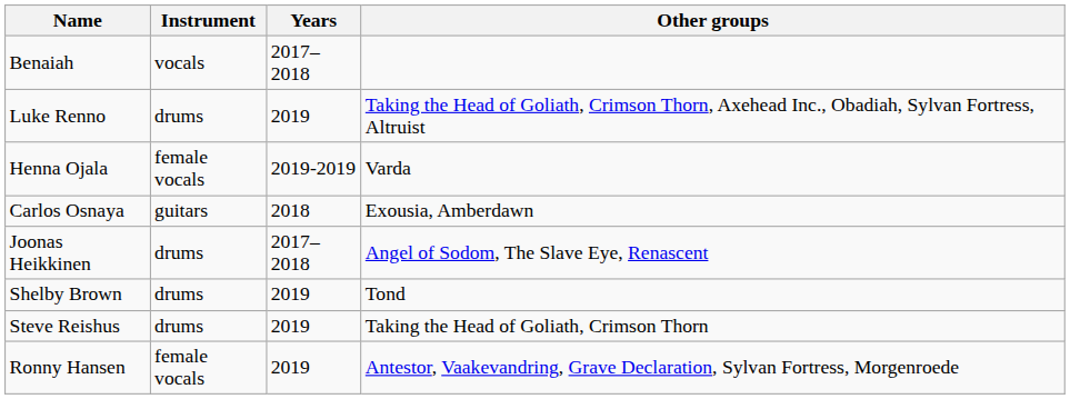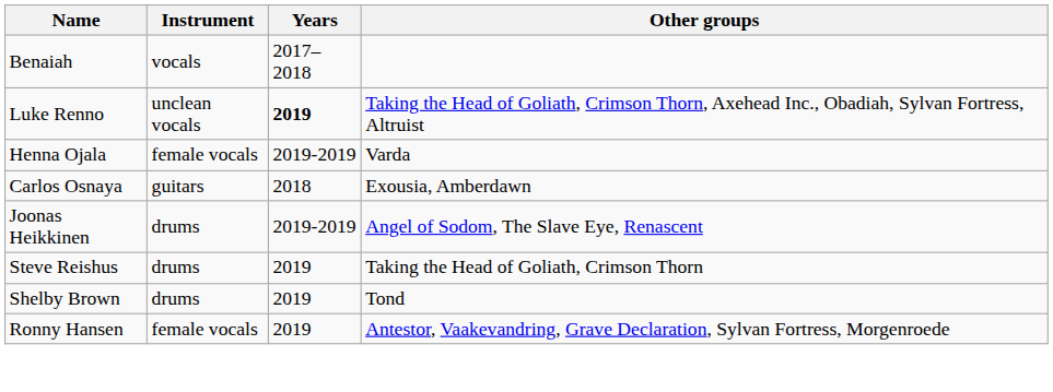Luke Renno | Instrument: drums -> unclean vocals
Luke Renno | Years: normal -> bold
Joonas Heikkinen | Years: 2017–2018 -> 2019-2019
rows swapped: Shelby Brown <-> Steve Reishus
